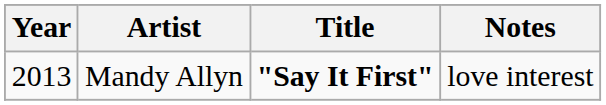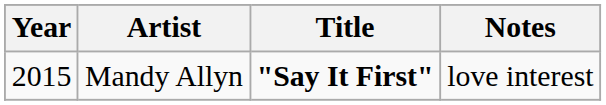Mandy Allyn | Year: 2013 -> 2015
